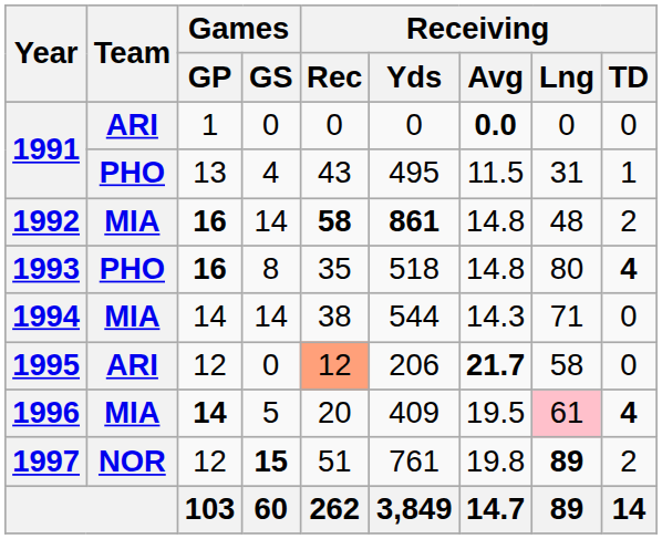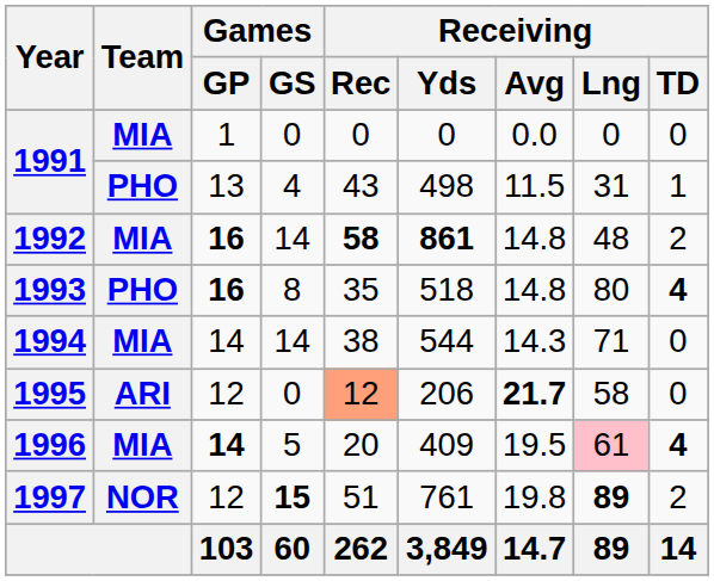1991 / 0 | Team: ARI -> MIA
1991 / 0 | Receiving / Avg: bold -> normal
1991 / 4 | Receiving / Yds: 495 -> 498
